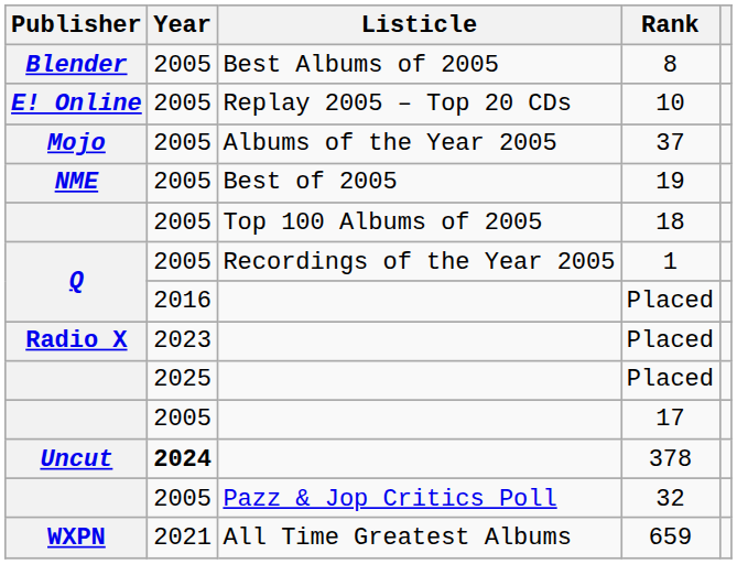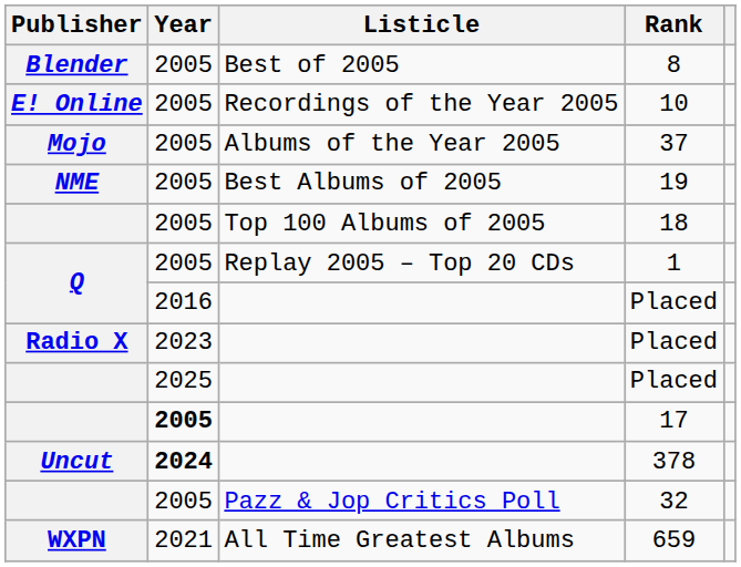8 | Listicle: Best Albums of 2005 -> Best of 2005
10 | Listicle: Replay 2005 – Top 20 CDs -> Recordings of the Year 2005
19 | Listicle: Best of 2005 -> Best Albums of 2005
1 | Listicle: Recordings of the Year 2005 -> Replay 2005 – Top 20 CDs
17 | Year: normal -> bold
